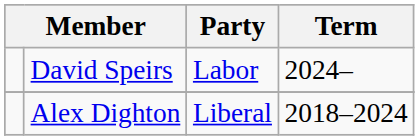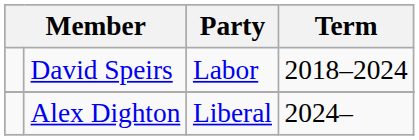David Speirs | Term: 2024– -> 2018–2024
Alex Dighton | Term: 2018–2024 -> 2024–
